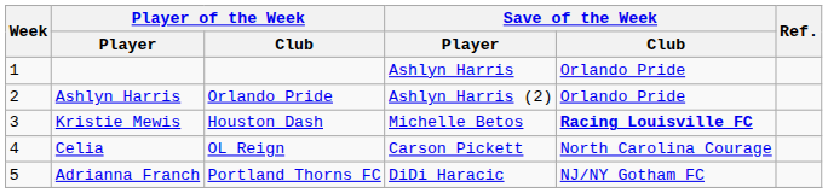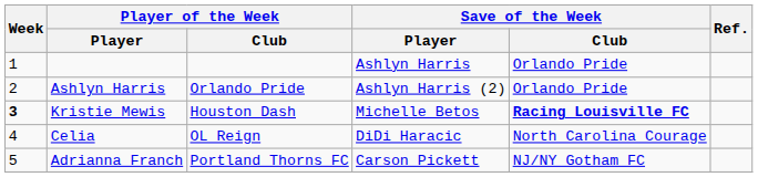Kristie Mewis | Week: normal -> bold
Celia | Save of the Week / Player: Carson Pickett -> DiDi Haracic
Adrianna Franch | Save of the Week / Player: DiDi Haracic -> Carson Pickett
